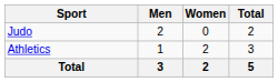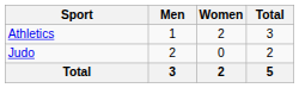rows swapped: Athletics <-> Judo
